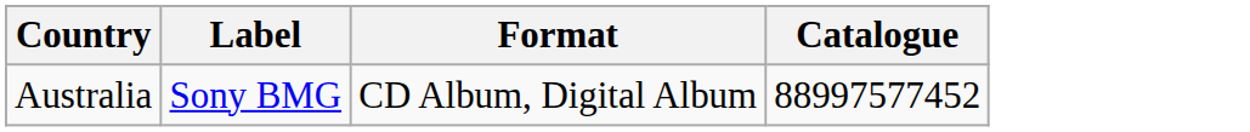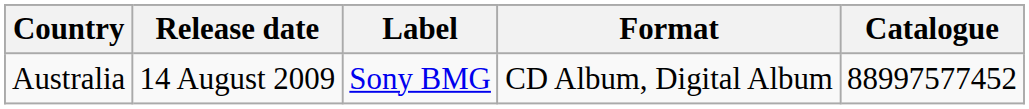+ column: Release date | 14 August 2009
